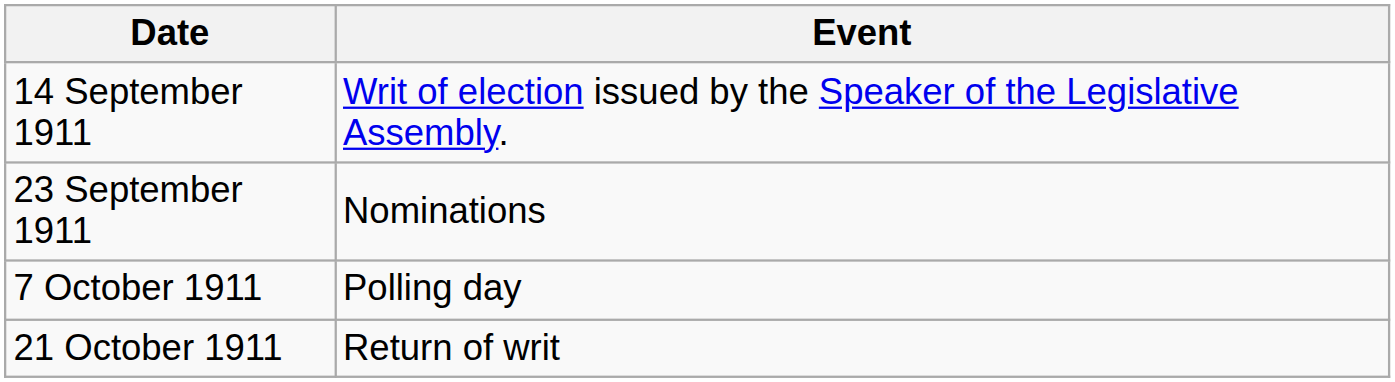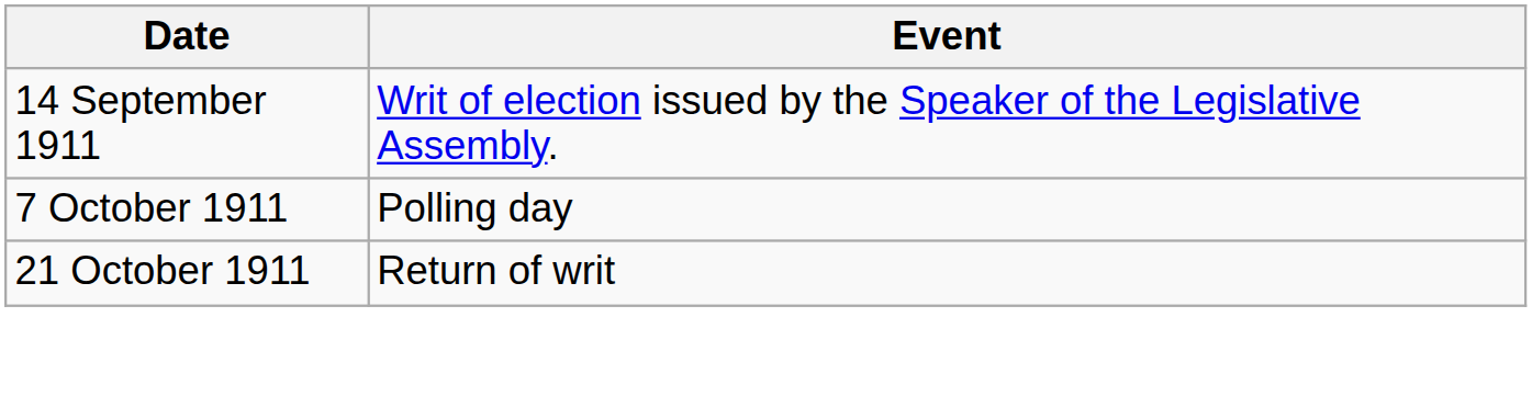- row: 23 September 1911 | Nominations
